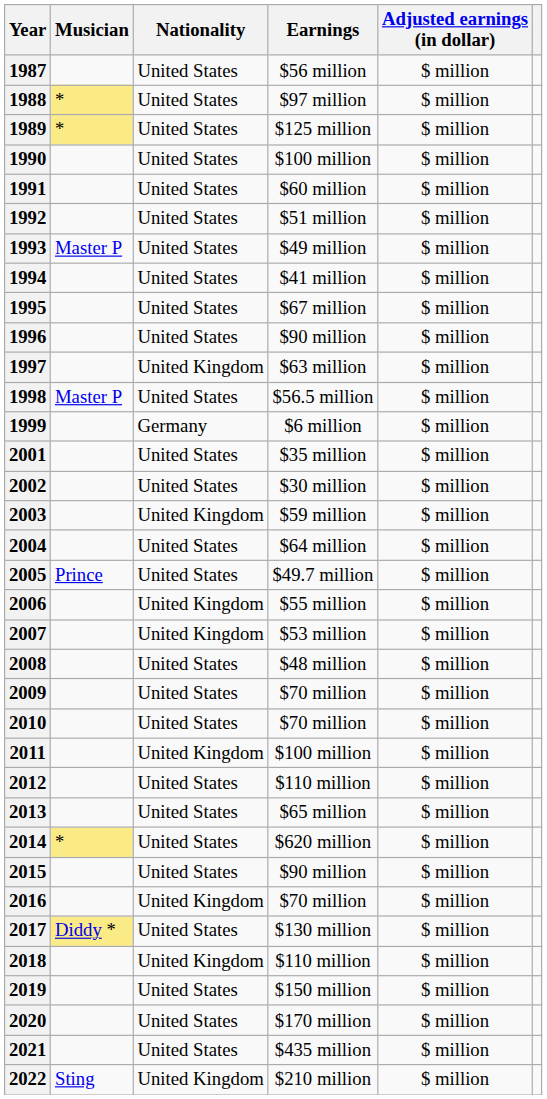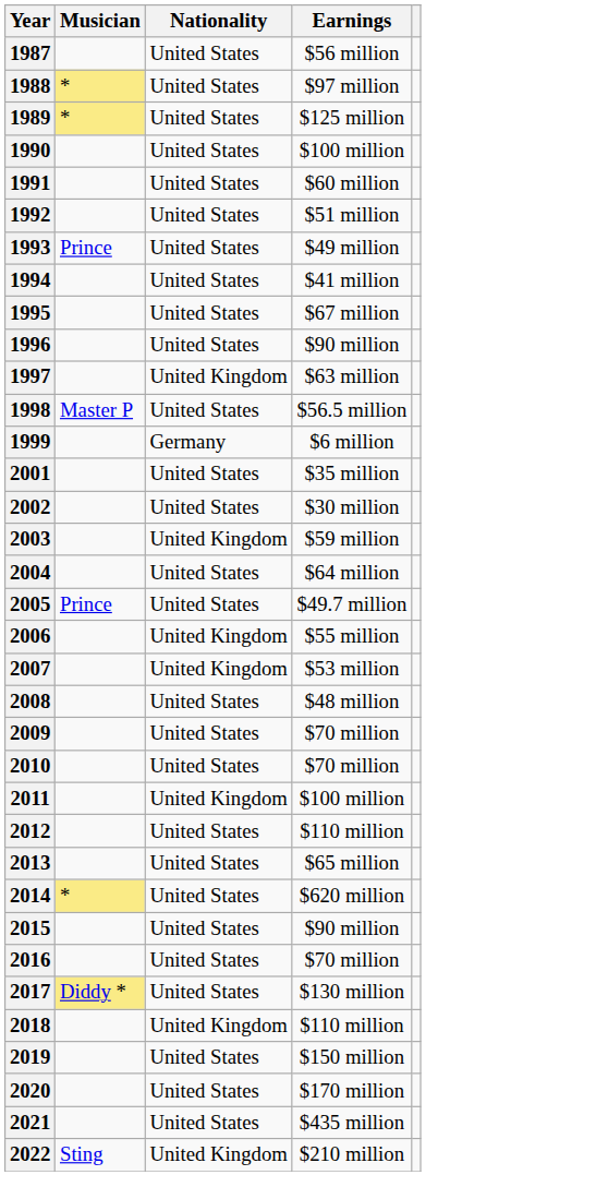- column: Adjusted earnings (in dollar) | $ million | $ million | $ million | $ million | $ million | $ million | $ million | $ million | $ million | $ million | $ million | $ million | $ million | $ million | $ million | $ million | $ million | $ million | $ million | $ million | $ million | $ million | $ million | $ million | $ million | $ million | $ million | $ million | $ million | $ million | $ million | $ million | $ million | $ million | $ million
1993 | Musician: Master P -> Prince
2016 | Nationality: United Kingdom -> United States
